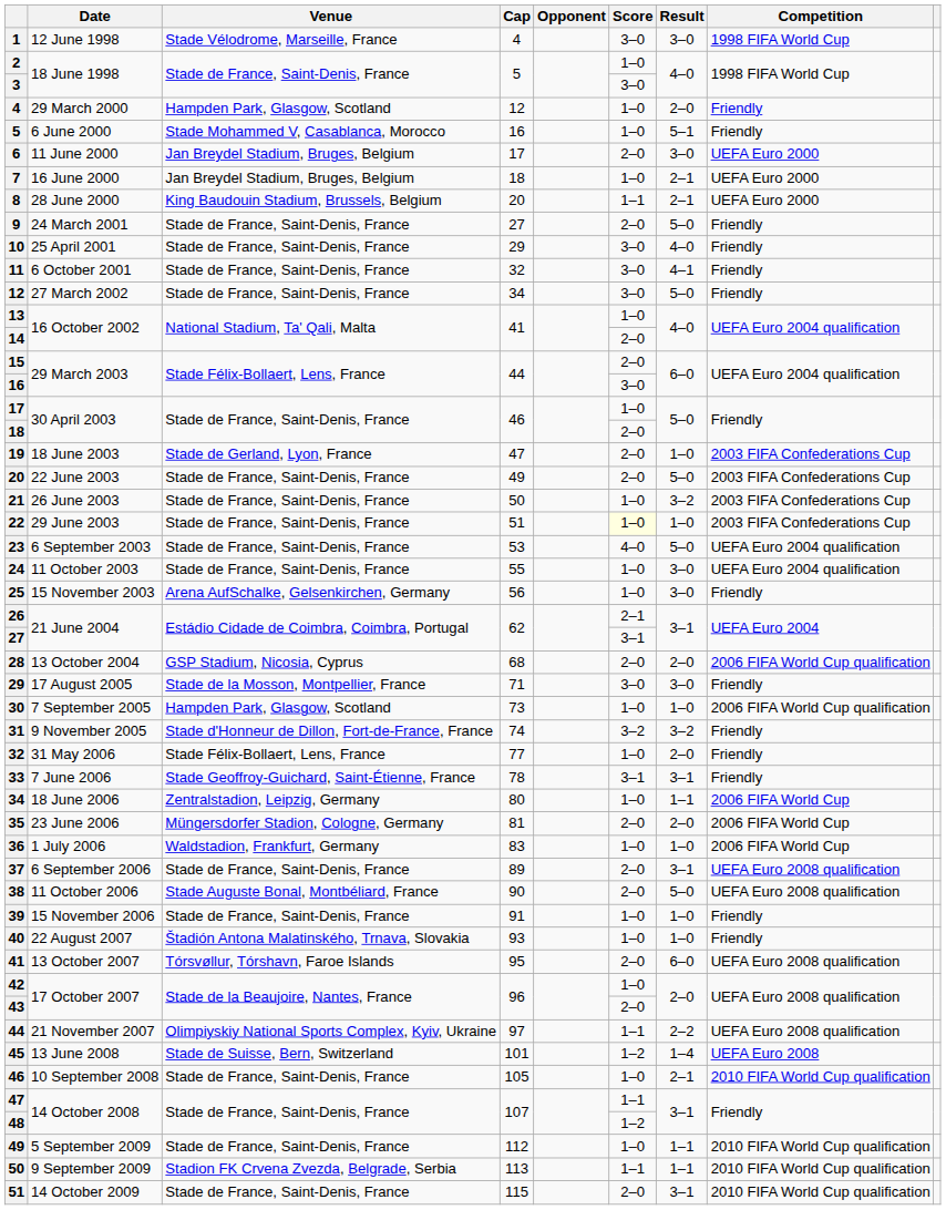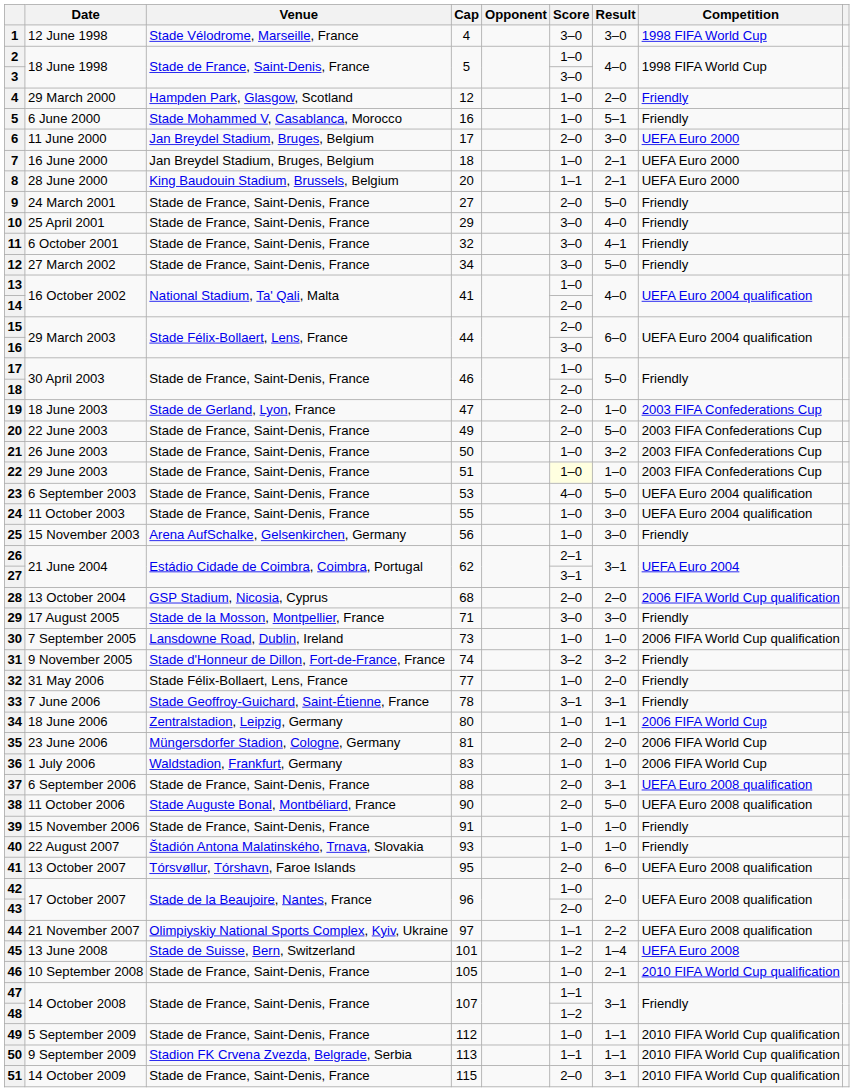30 | Venue: Hampden Park, Glasgow, Scotland -> Lansdowne Road, Dublin, Ireland
37 | Cap: 89 -> 88
